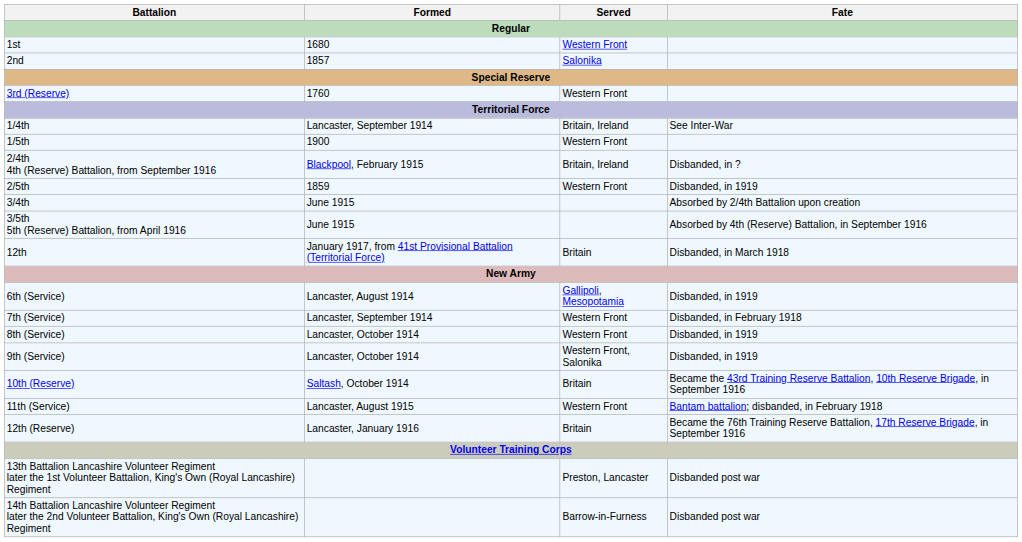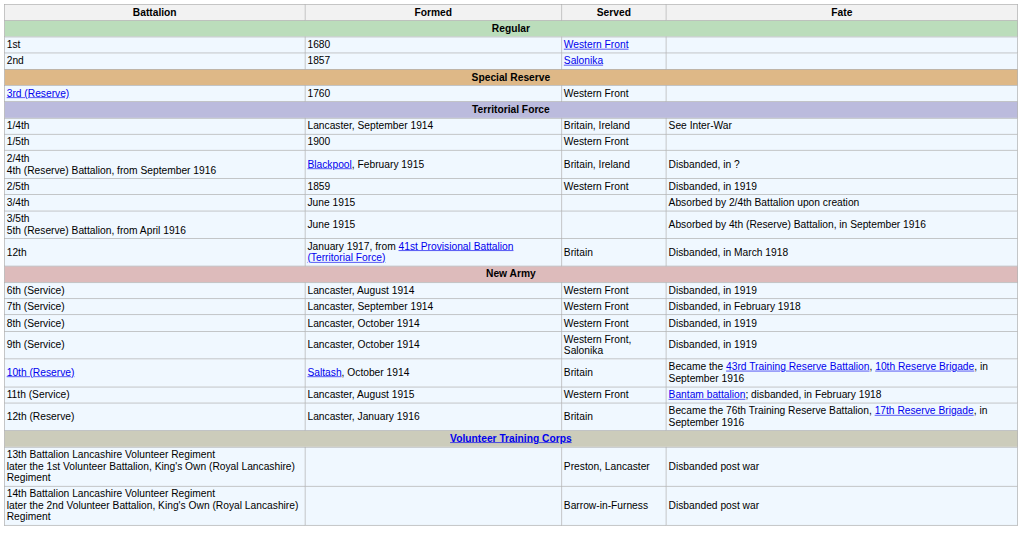6th (Service) | Served: Gallipoli, Mesopotamia -> Western Front
